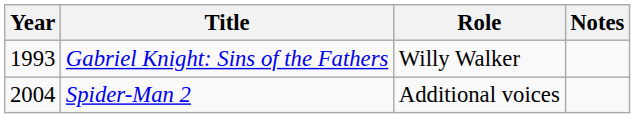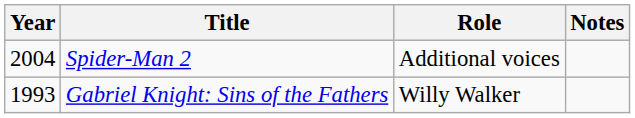rows swapped: Gabriel Knight: Sins of the Fathers <-> Spider-Man 2
